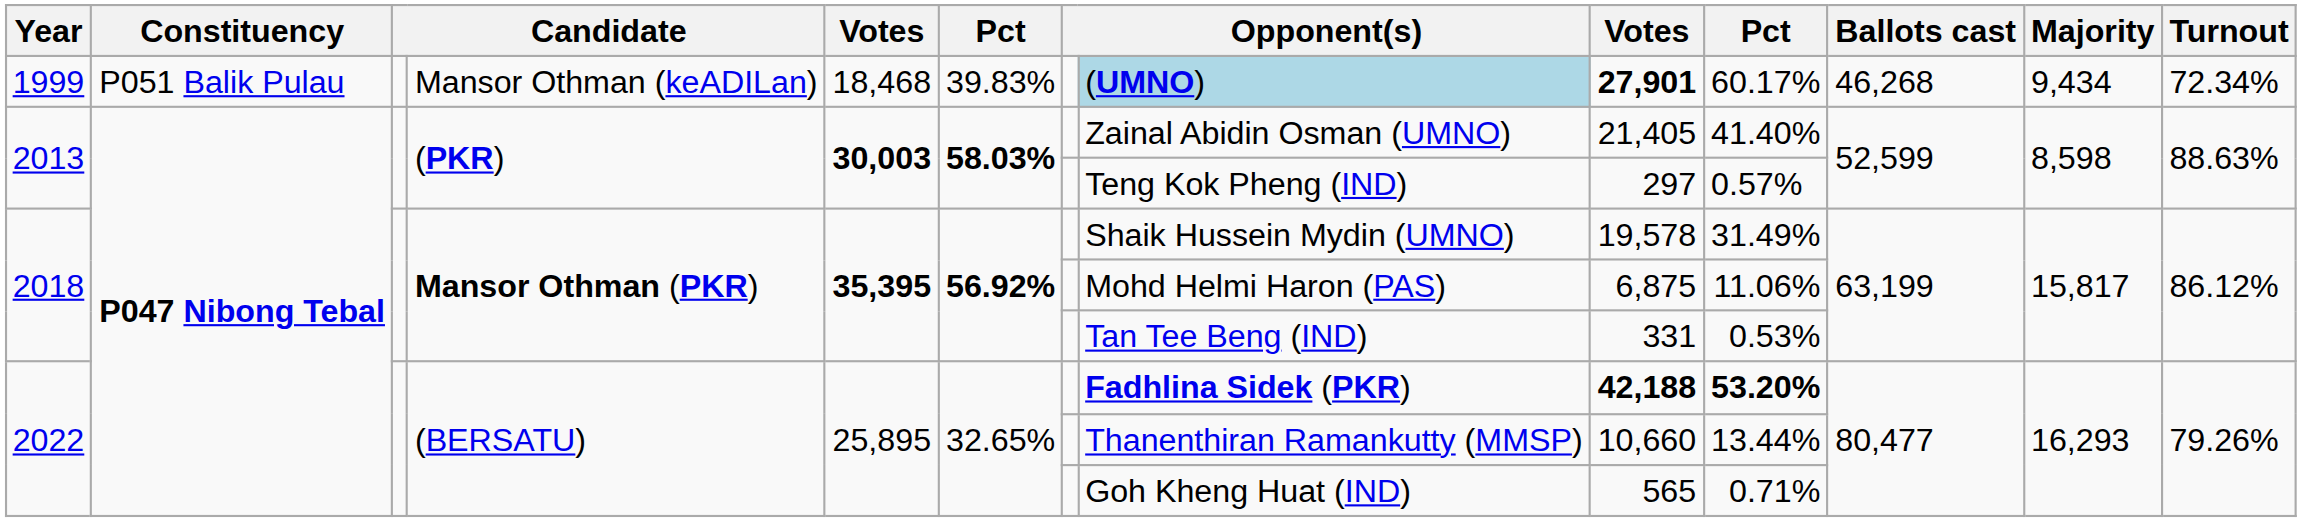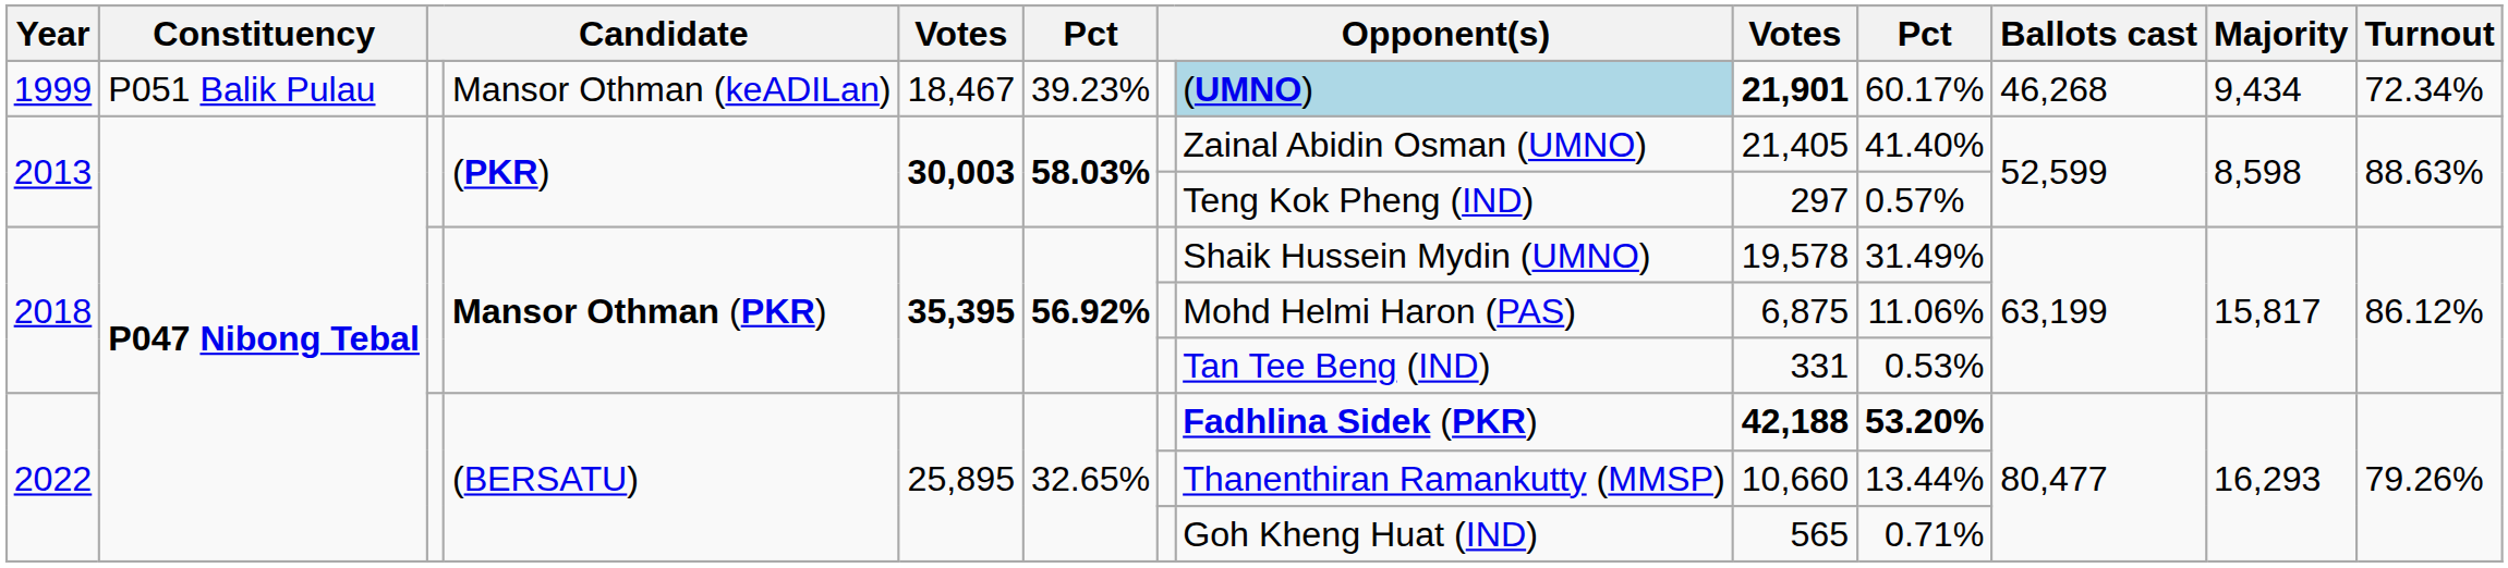1999 | column 5: 18,468 -> 18,467
1999 | column 6: 39.83% -> 39.23%
1999 | column 9: 27,901 -> 21,901
